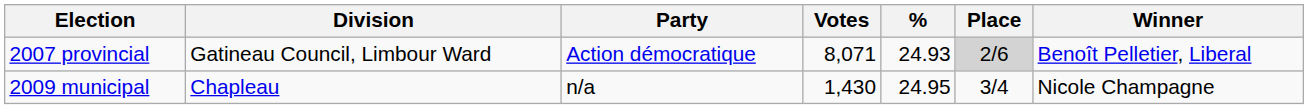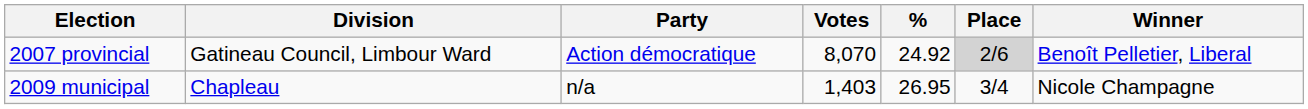2007 provincial | Votes: 8,071 -> 8,070
2007 provincial | %: 24.93 -> 24.92
2009 municipal | Votes: 1,430 -> 1,403
2009 municipal | %: 24.95 -> 26.95
